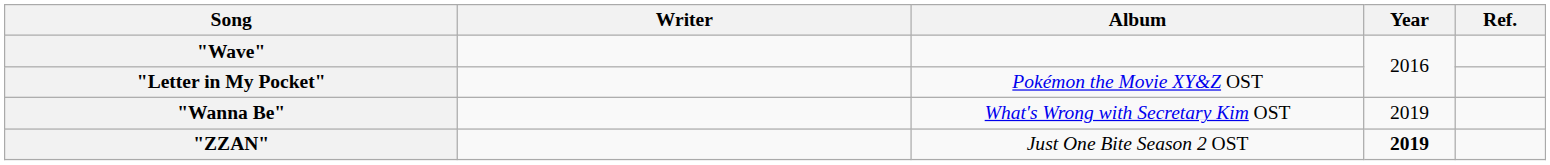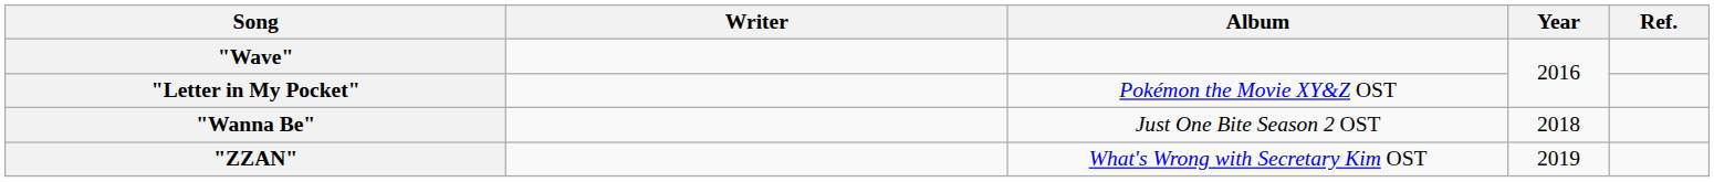"Wanna Be" | Album: What's Wrong with Secretary Kim OST -> Just One Bite Season 2 OST
"Wanna Be" | Year: 2019 -> 2018
"ZZAN" | Album: Just One Bite Season 2 OST -> What's Wrong with Secretary Kim OST
"ZZAN" | Year: bold -> normal
